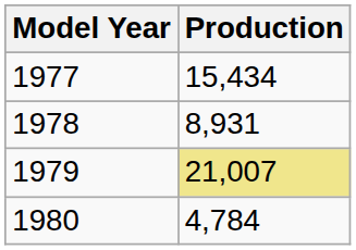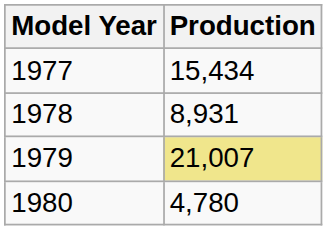1980 | Production: 4,784 -> 4,780
